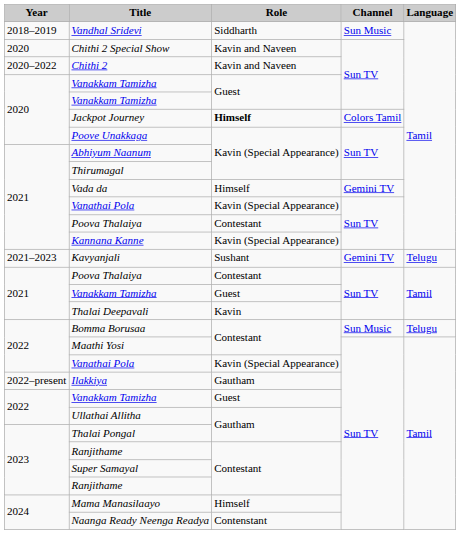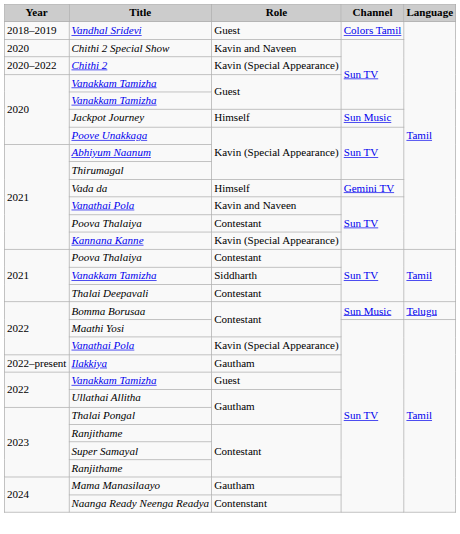Vandhal Sridevi | Role: Siddharth -> Guest
Vandhal Sridevi | Channel: Sun Music -> Colors Tamil
Chithi 2 | Role: Kavin and Naveen -> Kavin (Special Appearance)
Jackpot Journey | Role: bold -> normal
Jackpot Journey | Channel: Colors Tamil -> Sun Music
2021 / Vanathai Pola | Role: Kavin (Special Appearance) -> Kavin and Naveen
- row: 2021–2023 | Kavyanjali | Sushant | Gemini TV | Telugu
2021 / Vanakkam Tamizha | Role: Guest -> Siddharth
Thalai Deepavali | Role: Kavin -> Contestant
Mama Manasilaayo | Role: Himself -> Gautham
